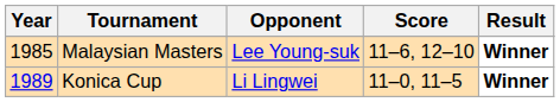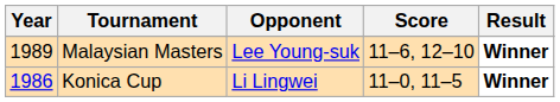Malaysian Masters | Year: 1985 -> 1989
Konica Cup | Year: 1989 -> 1986
